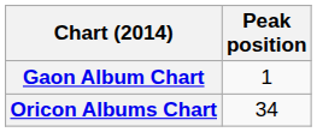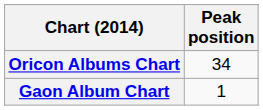rows swapped: Gaon Album Chart <-> Oricon Albums Chart
